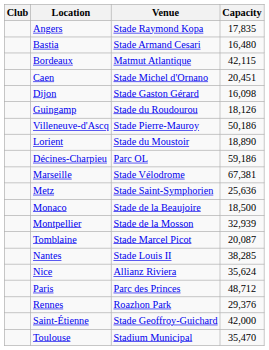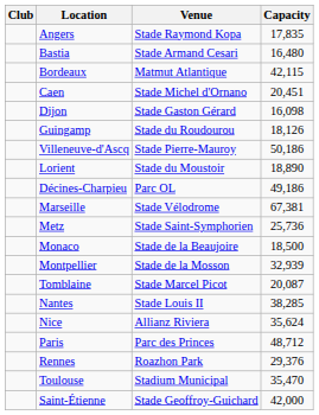Décines-Charpieu | Capacity: 59,186 -> 49,186
Metz | Capacity: 25,636 -> 25,736
rows swapped: Saint-Étienne <-> Toulouse
